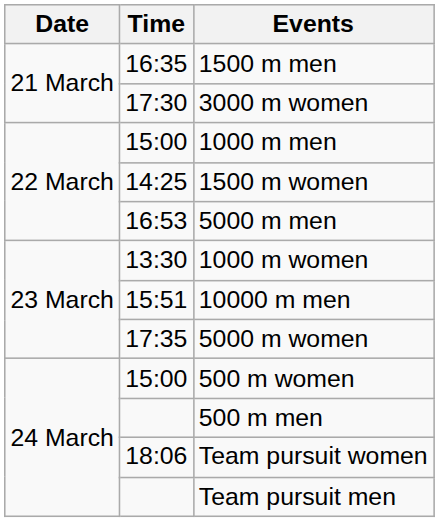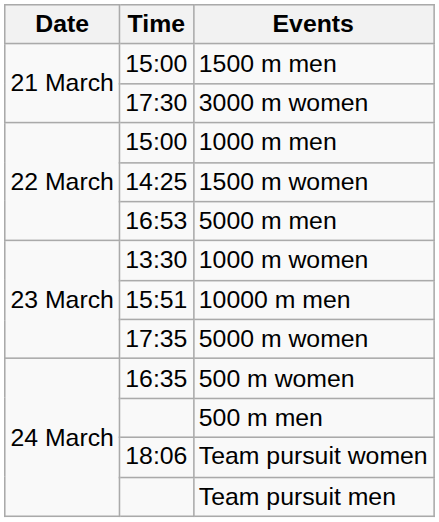1500 m men | Time: 16:35 -> 15:00
500 m women | Time: 15:00 -> 16:35
